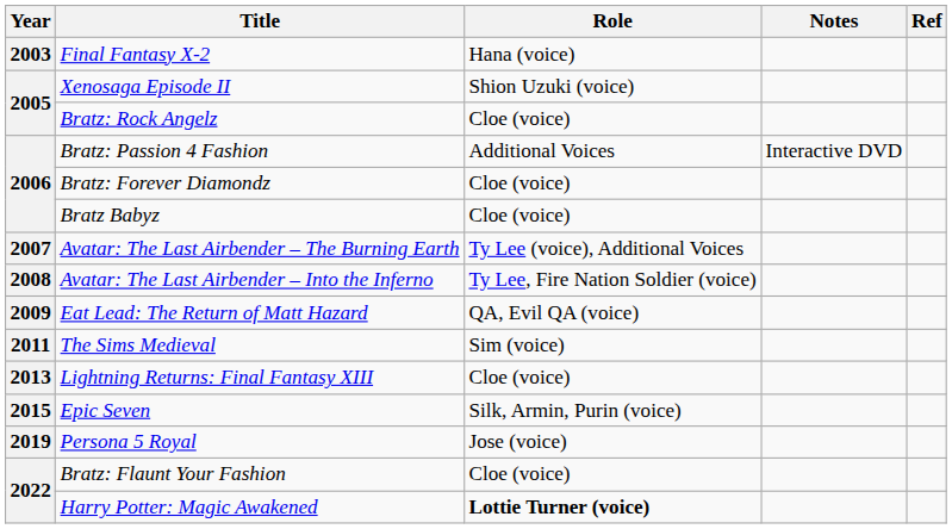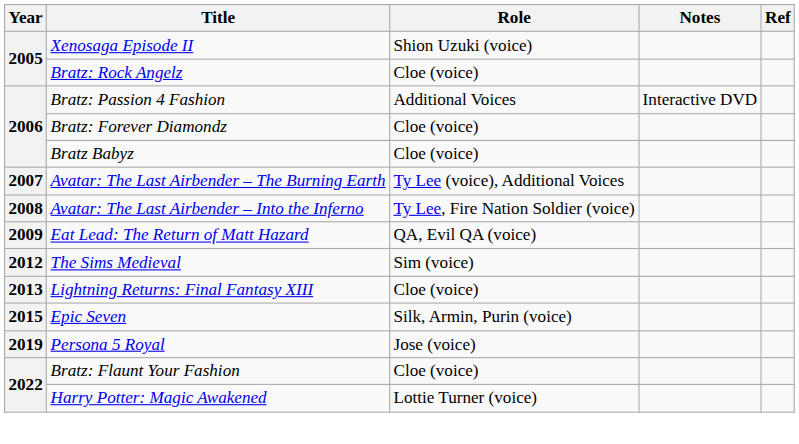- row: 2003 | Final Fantasy X-2 | Hana (voice)
The Sims Medieval | Year: 2011 -> 2012
Harry Potter: Magic Awakened | Role: bold -> normal
